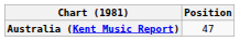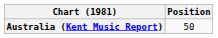Australia (Kent Music Report) | Position: 47 -> 50
